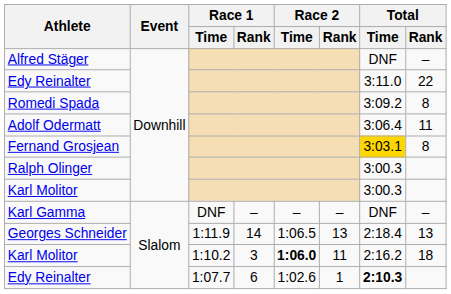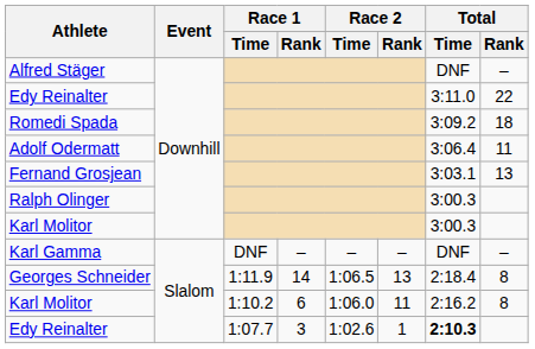Romedi Spada | Total / Rank: 8 -> 18
Fernand Grosjean | Total / Time: gold background -> no background
Fernand Grosjean | Total / Rank: 8 -> 13
Georges Schneider | Total / Rank: 13 -> 8
Karl Molitor / 1:10.2 | Race 1 / Rank: 3 -> 6
Karl Molitor / 1:10.2 | Race 2 / Time: bold -> normal
Karl Molitor / 1:10.2 | Total / Rank: 18 -> 8
Edy Reinalter / 1:07.7 | Race 1 / Rank: 6 -> 3
